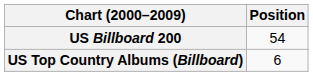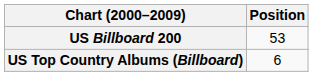US Billboard 200 | Position: 54 -> 53
